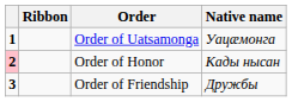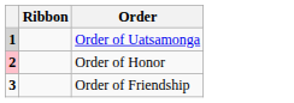- column: Native name | Уацæмонга | Кады нысан | Дружбы
Order of Uatsamonga | column 1: no background -> lightgrey background
